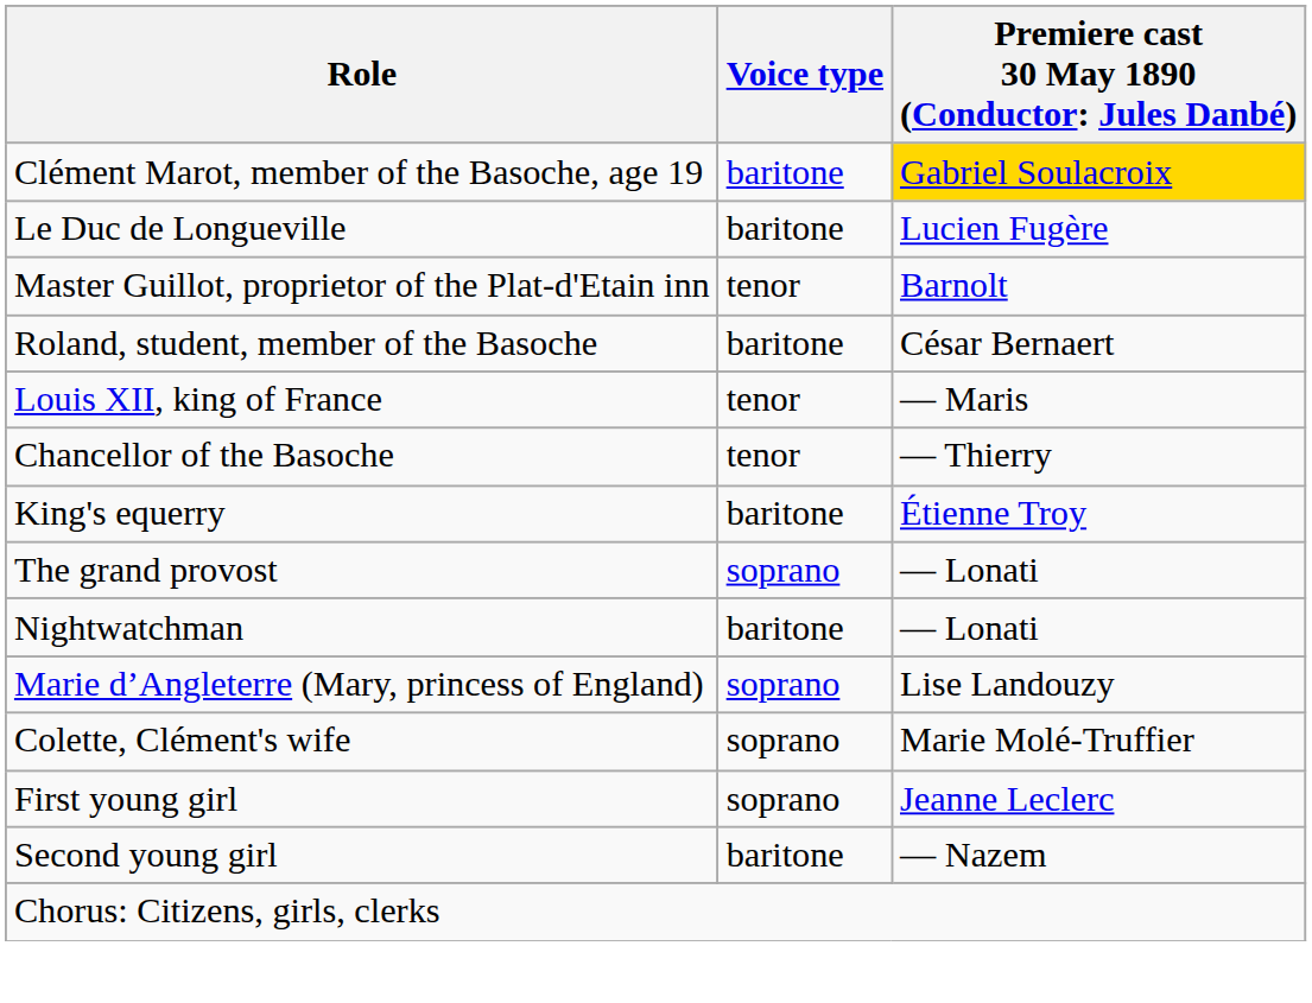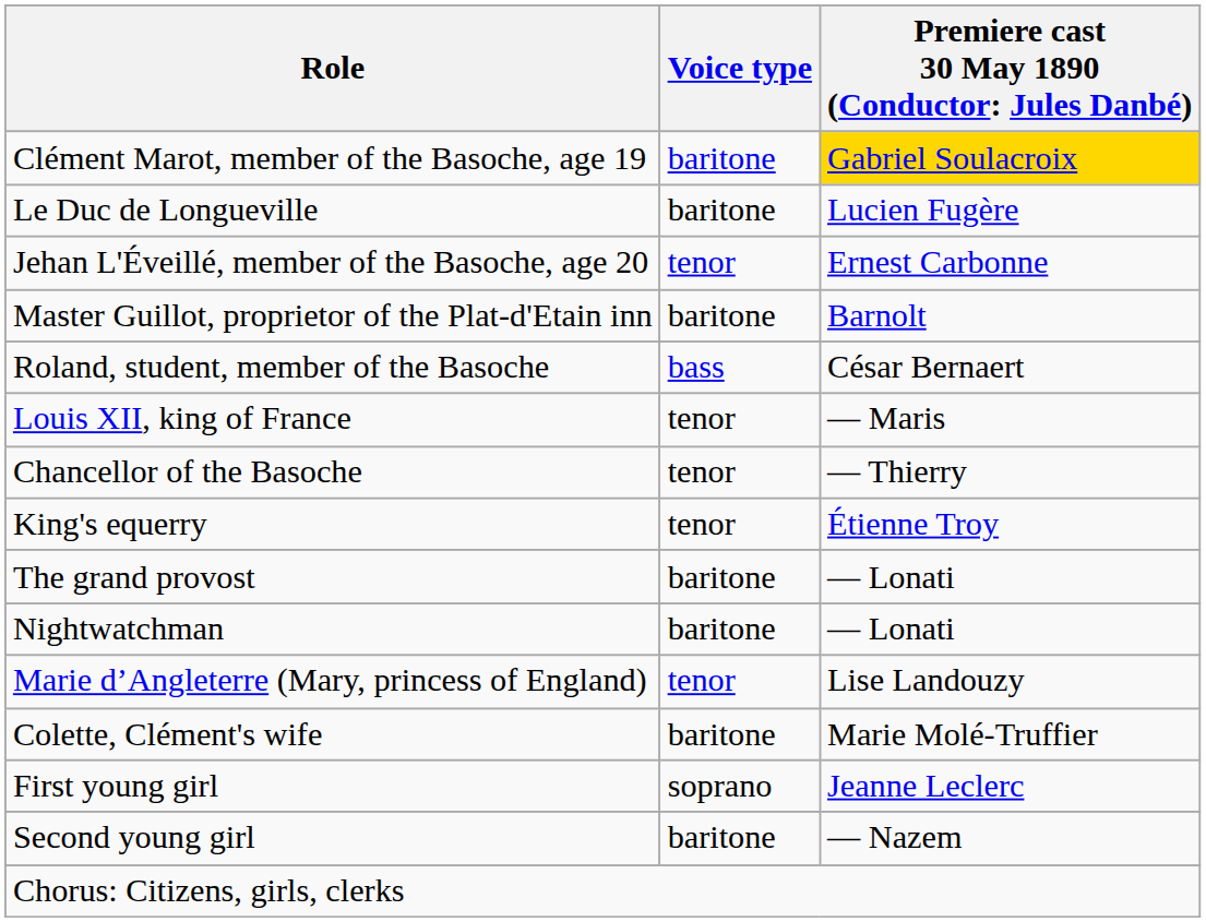+ row: Jehan L'Éveillé, member of the Basoche, age 20 | tenor | Ernest Carbonne
Master Guillot, proprietor of the Plat-d'Etain inn | Voice type: tenor -> baritone
Roland, student, member of the Basoche | Voice type: baritone -> bass
King's equerry | Voice type: baritone -> tenor
The grand provost | Voice type: soprano -> baritone
Marie d’Angleterre (Mary, princess of England) | Voice type: soprano -> tenor
Colette, Clément's wife | Voice type: soprano -> baritone
